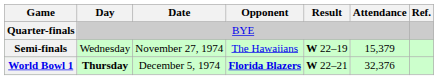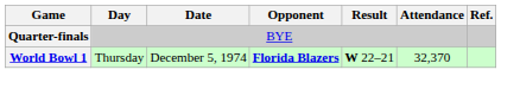- row: Semi-finals | Wednesday | November 27, 1974 | The Hawaiians | W 22–19 | 15,379
World Bowl 1 | Day: bold -> normal
World Bowl 1 | Attendance: 32,376 -> 32,370
